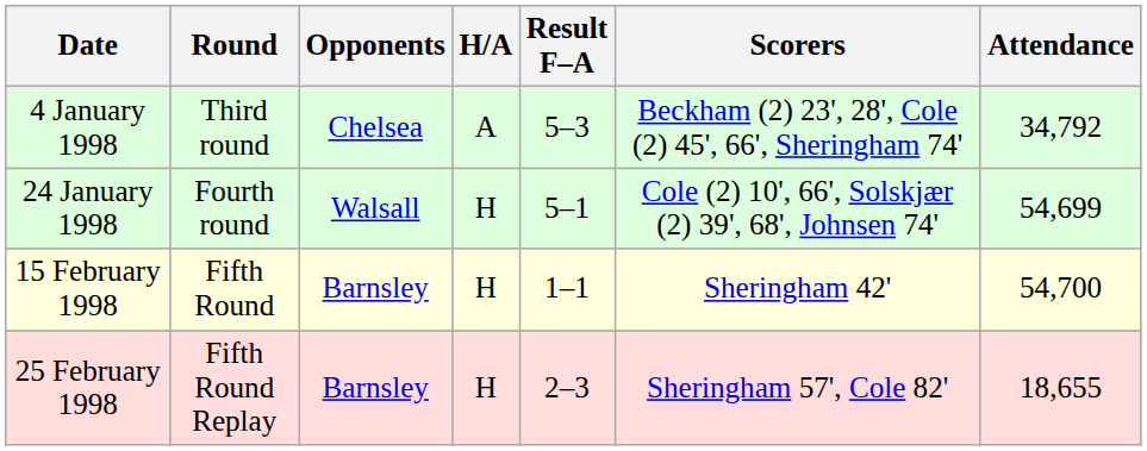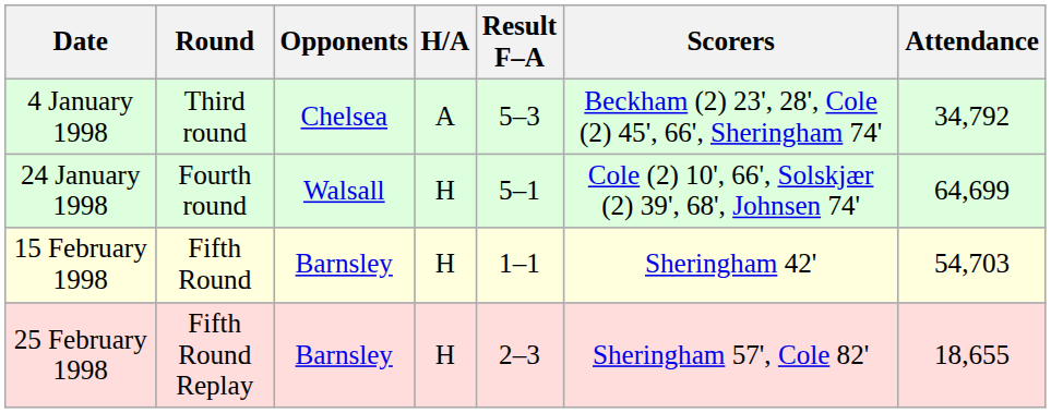24 January 1998 | Attendance: 54,699 -> 64,699
15 February 1998 | Attendance: 54,700 -> 54,703
